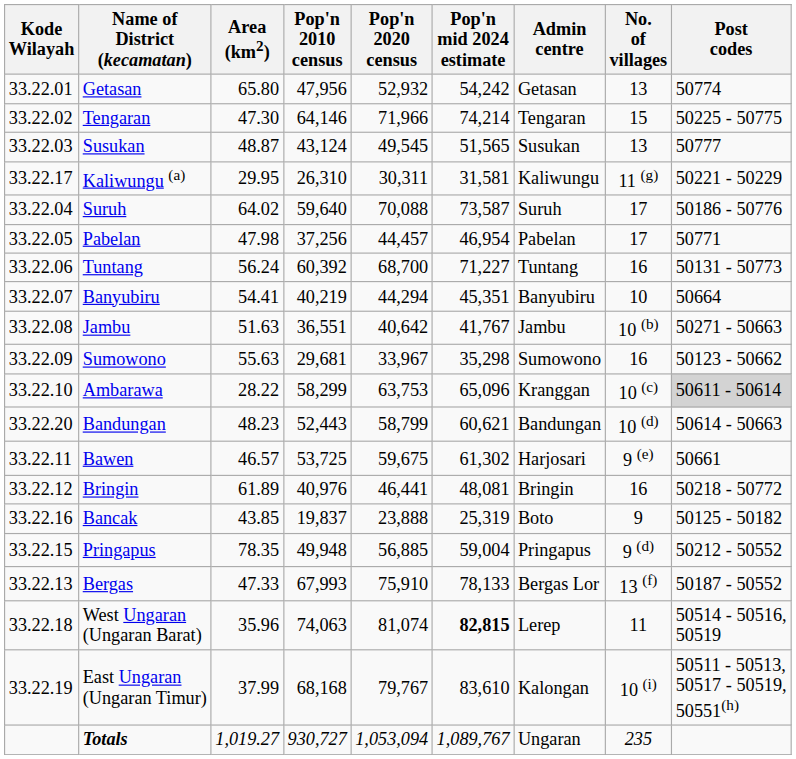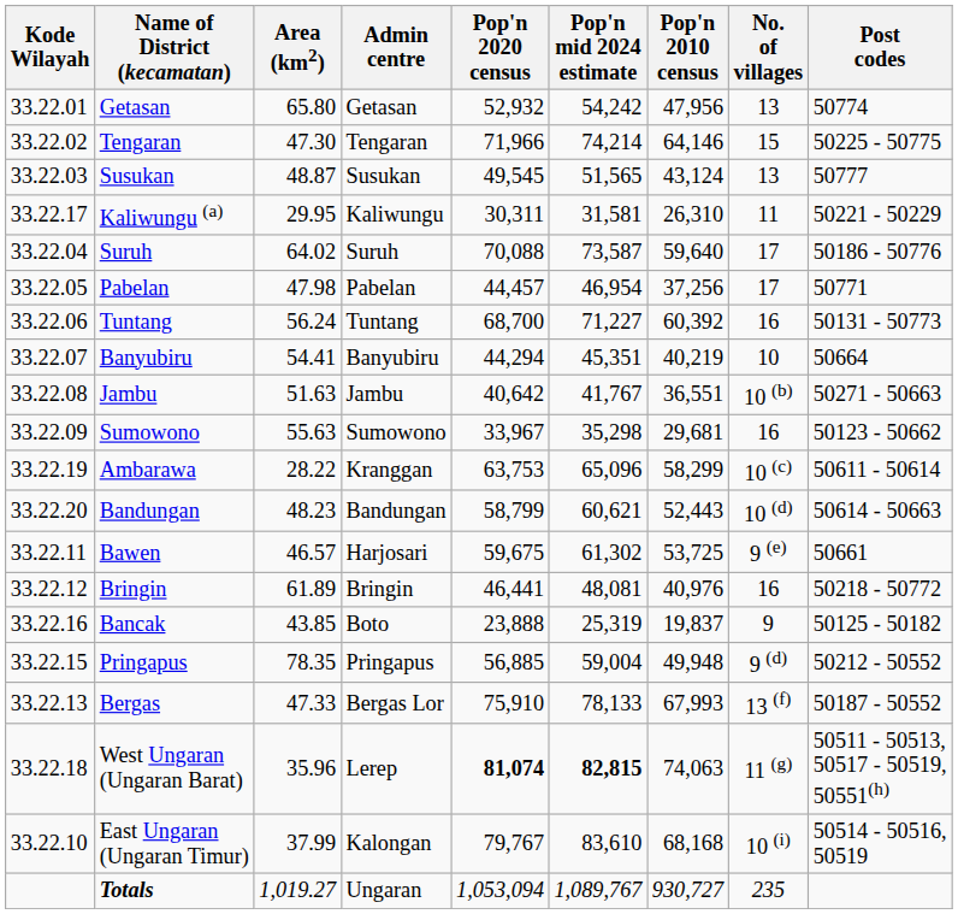columns swapped: Pop'n 2010 census <-> Admin centre
Kaliwungu (a) | No. of villages: 11 (g) -> 11
Ambarawa | Kode Wilayah: 33.22.10 -> 33.22.19
Ambarawa | Post codes: lightgrey background -> no background
West Ungaran (Ungaran Barat) | Pop'n 2020 census: normal -> bold
West Ungaran (Ungaran Barat) | No. of villages: 11 -> 11 (g)
West Ungaran (Ungaran Barat) | Post codes: 50514 - 50516, 50519 -> 50511 - 50513, 50517 - 50519, 50551(h)
East Ungaran (Ungaran Timur) | Kode Wilayah: 33.22.19 -> 33.22.10
East Ungaran (Ungaran Timur) | Post codes: 50511 - 50513, 50517 - 50519, 50551(h) -> 50514 - 50516, 50519
